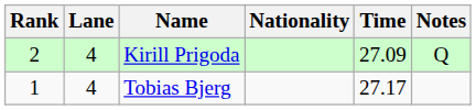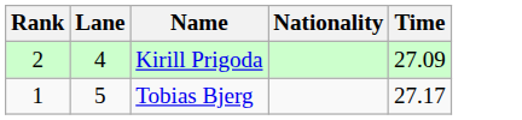- column: Notes | Q
Tobias Bjerg | Lane: 4 -> 5
